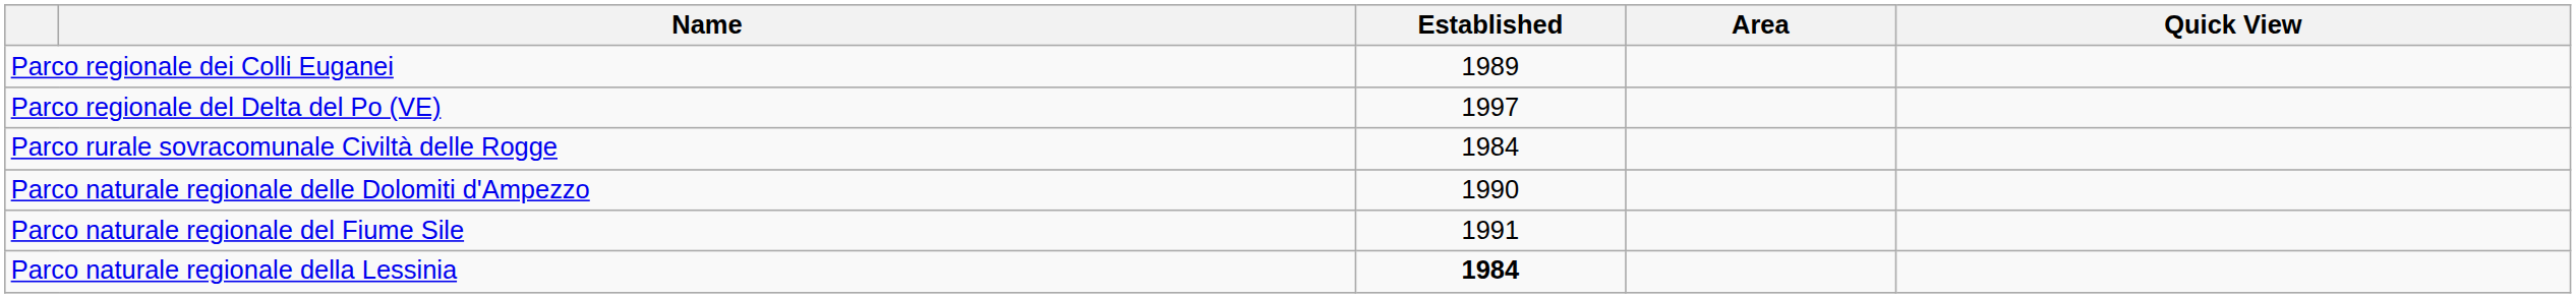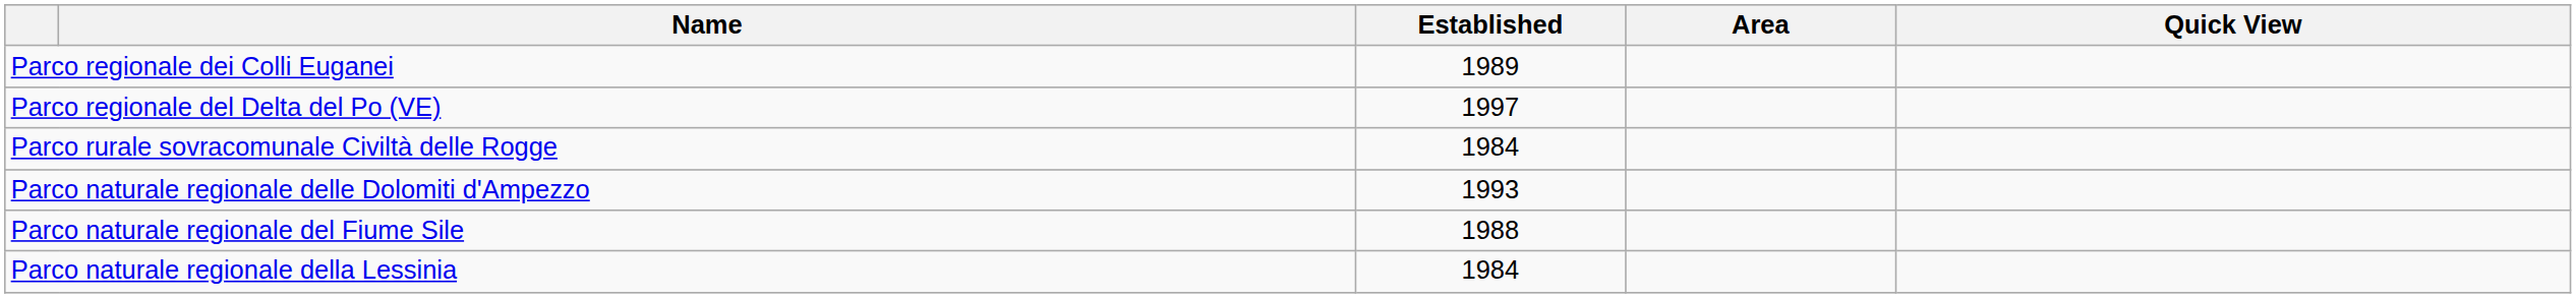Parco naturale regionale delle Dolomiti d'Ampezzo | Established: 1990 -> 1993
Parco naturale regionale del Fiume Sile | Established: 1991 -> 1988
Parco naturale regionale della Lessinia | Established: bold -> normal
